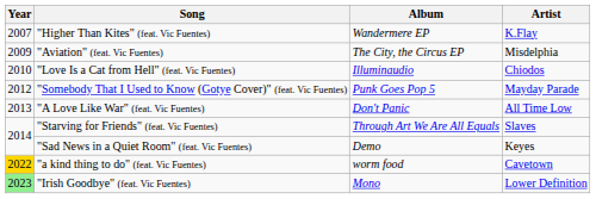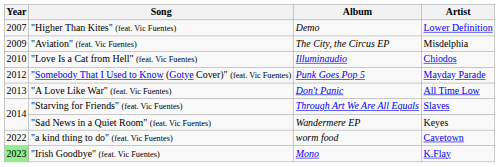"Higher Than Kites" (feat. Vic Fuentes) | Album: Wandermere EP -> Demo
"Higher Than Kites" (feat. Vic Fuentes) | Artist: K.Flay -> Lower Definition
"Sad News in a Quiet Room" (feat. Vic Fuentes) | Album: Demo -> Wandermere EP
"a kind thing to do" (feat. Vic Fuentes) | Year: gold background -> no background
"Irish Goodbye" (feat. Vic Fuentes) | Artist: Lower Definition -> K.Flay
